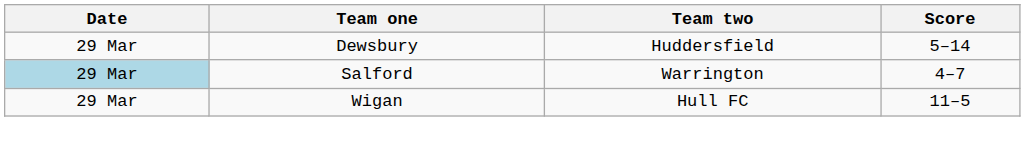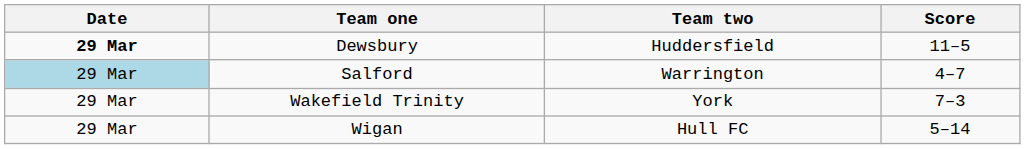Dewsbury | Date: normal -> bold
Dewsbury | Score: 5–14 -> 11–5
+ row: 29 Mar | Wakefield Trinity | York | 7–3
Wigan | Score: 11–5 -> 5–14
